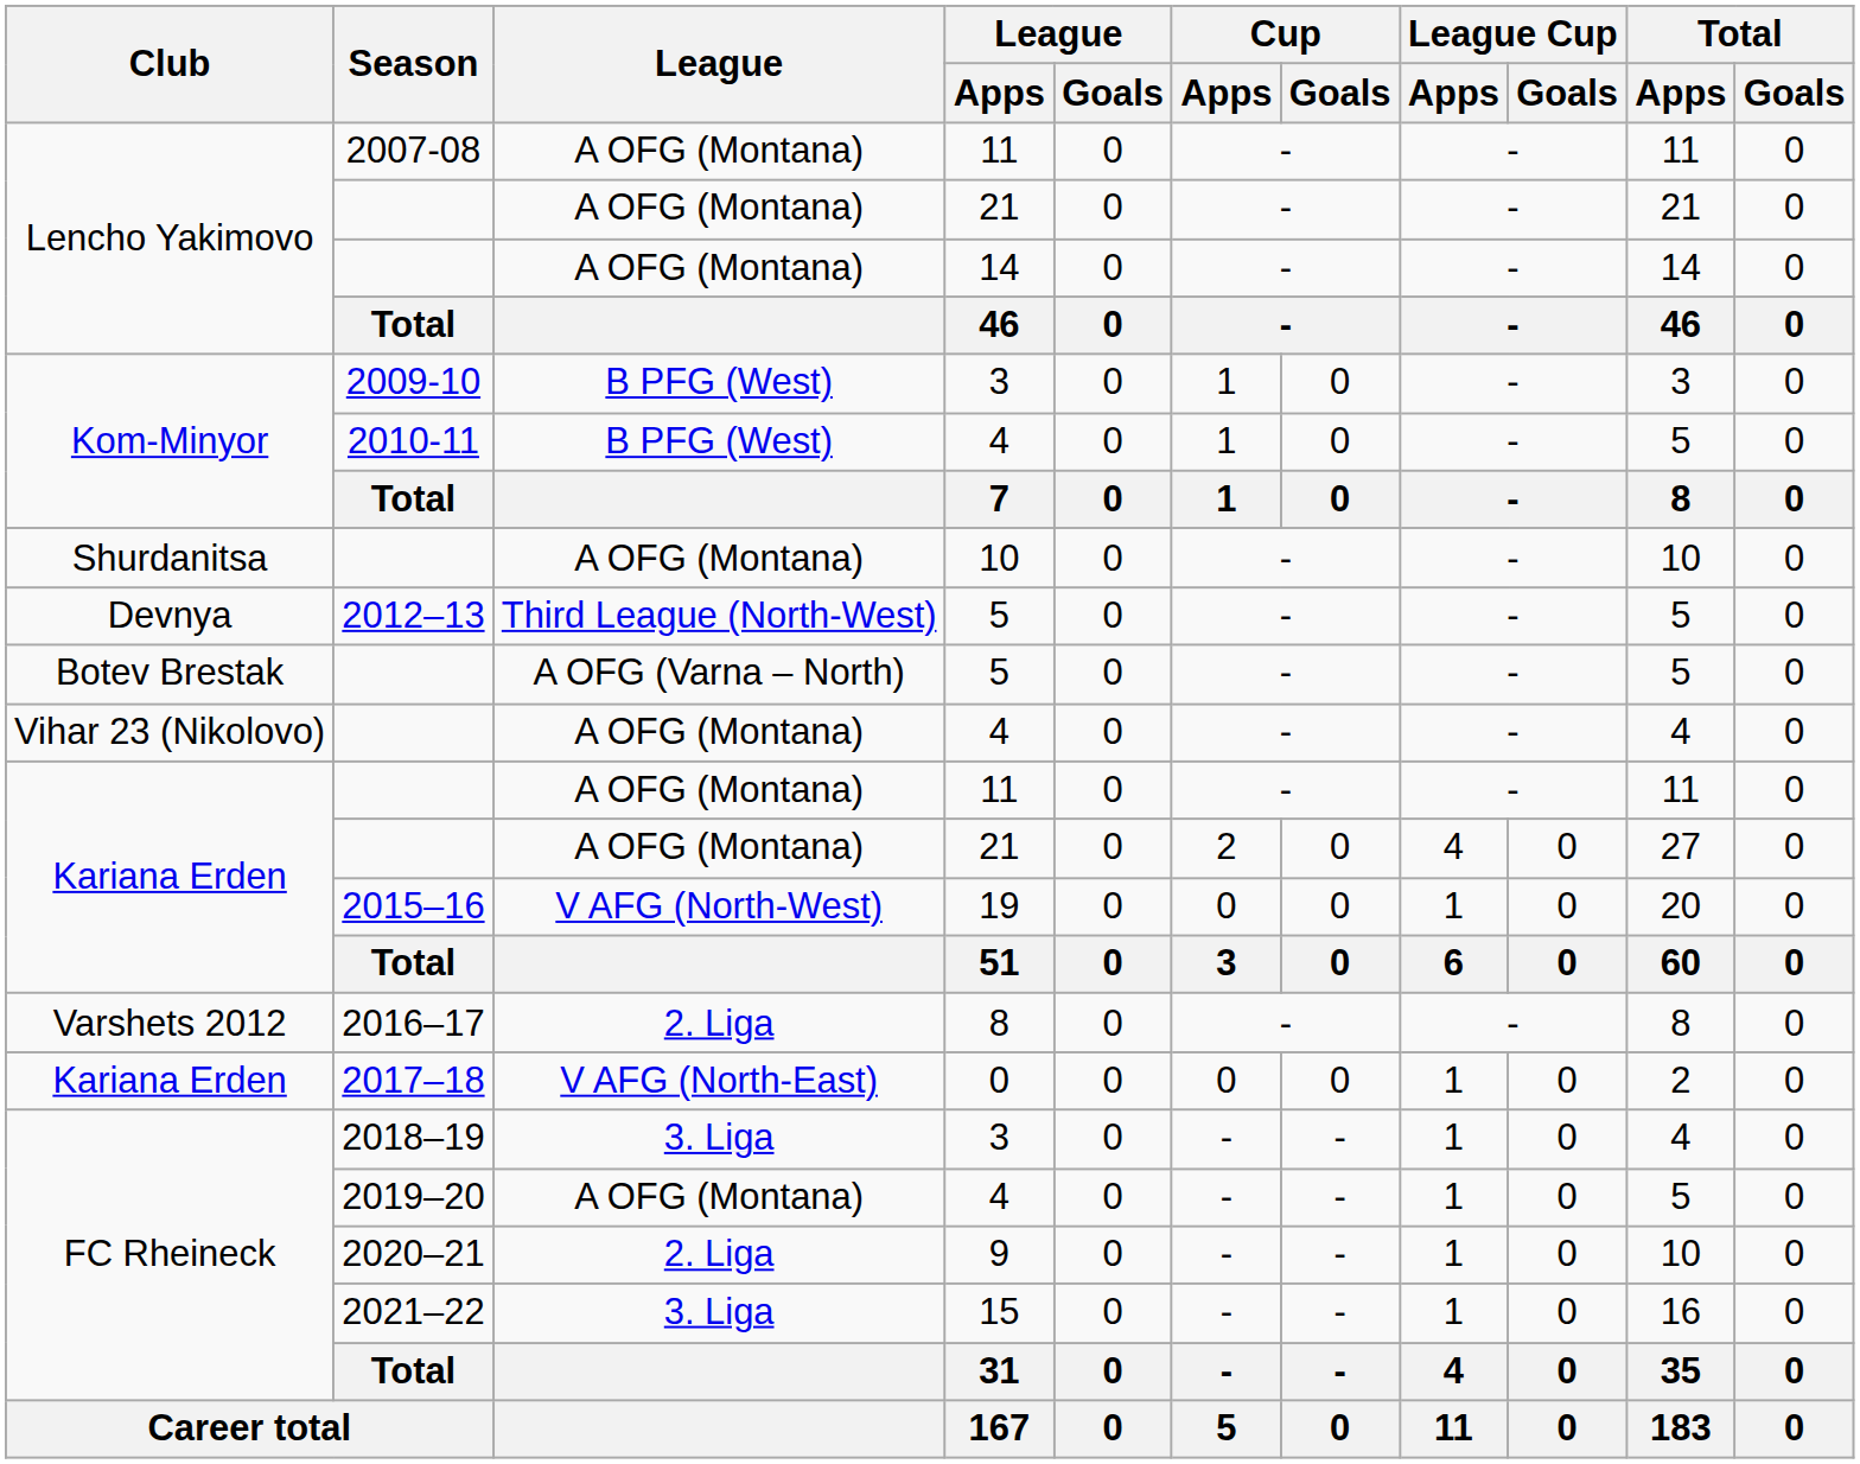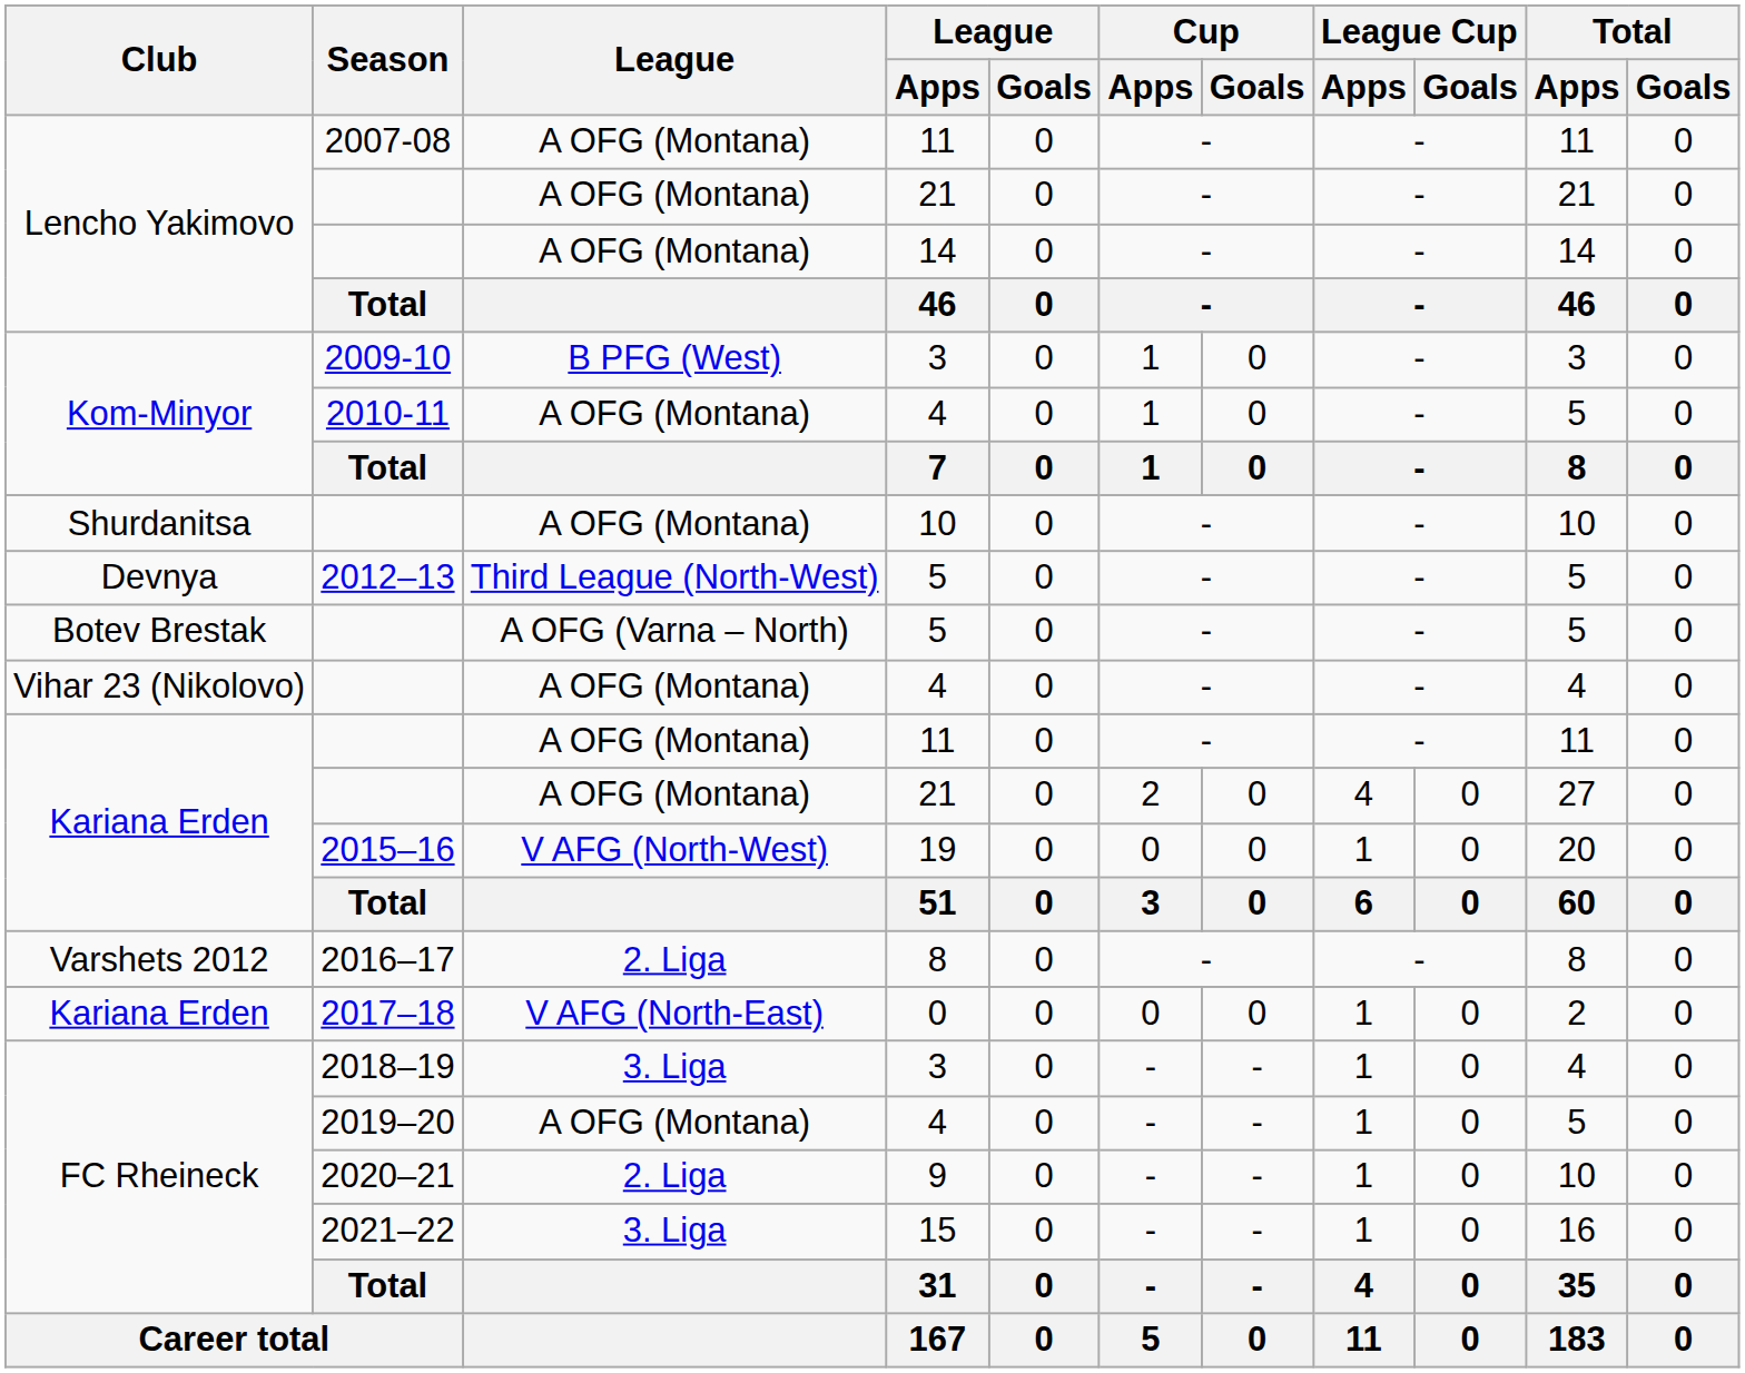2010-11 | League: B PFG (West) -> A OFG (Montana)
